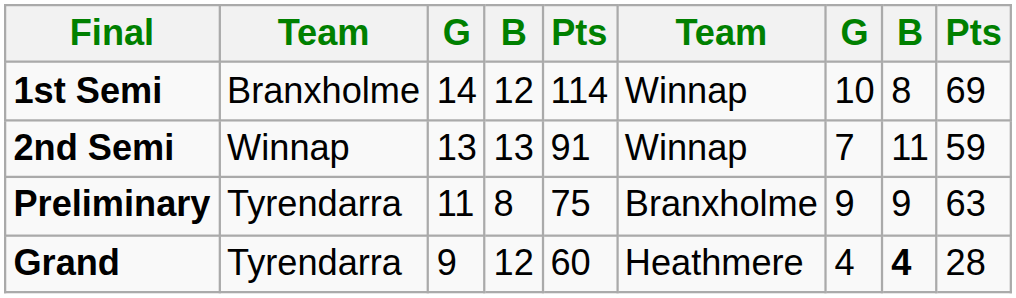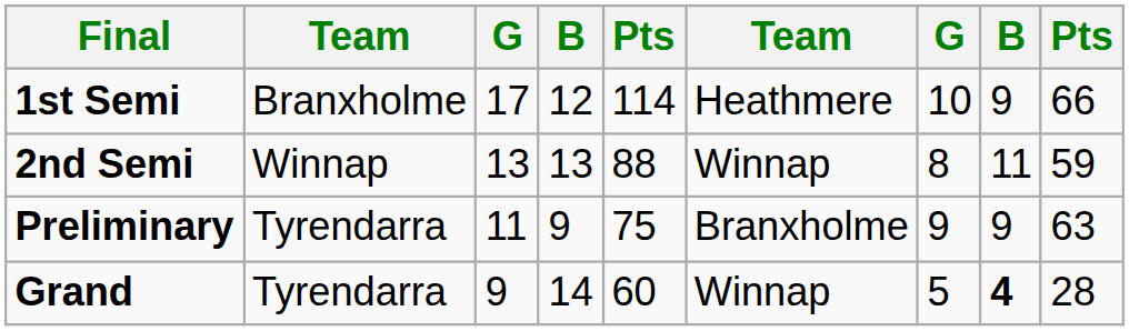1st Semi | column 3: 14 -> 17
1st Semi | column 6: Winnap -> Heathmere
1st Semi | column 8: 8 -> 9
1st Semi | column 9: 69 -> 66
2nd Semi | column 5: 91 -> 88
2nd Semi | column 7: 7 -> 8
Preliminary | column 4: 8 -> 9
Grand | column 4: 12 -> 14
Grand | column 6: Heathmere -> Winnap
Grand | column 7: 4 -> 5
